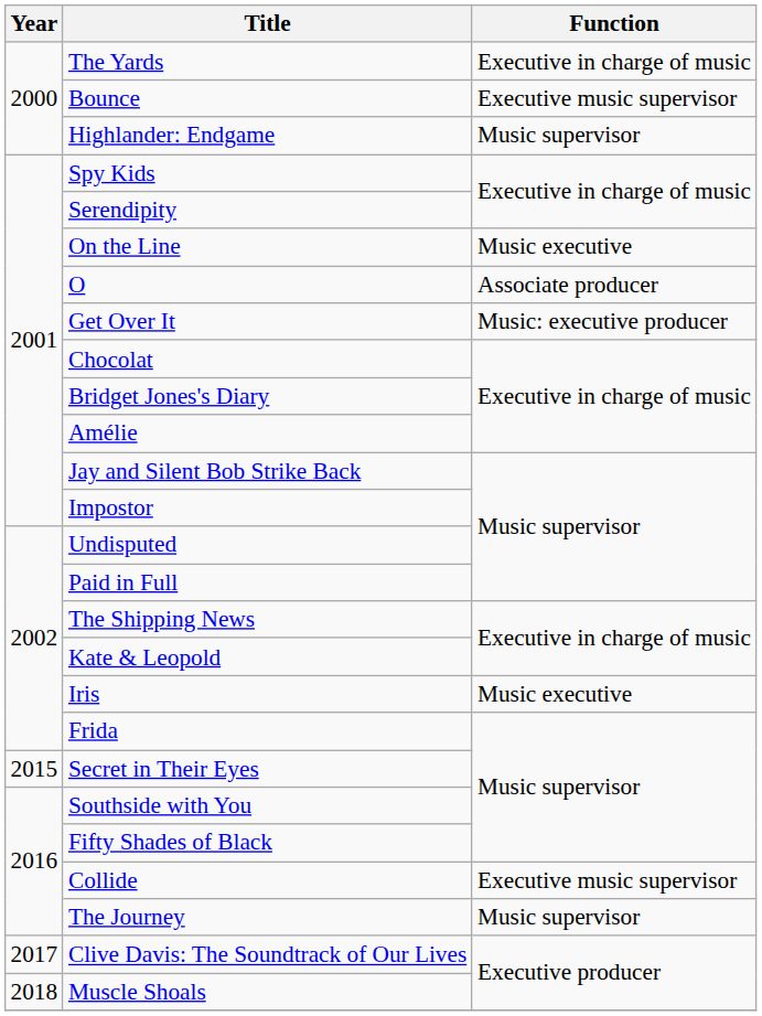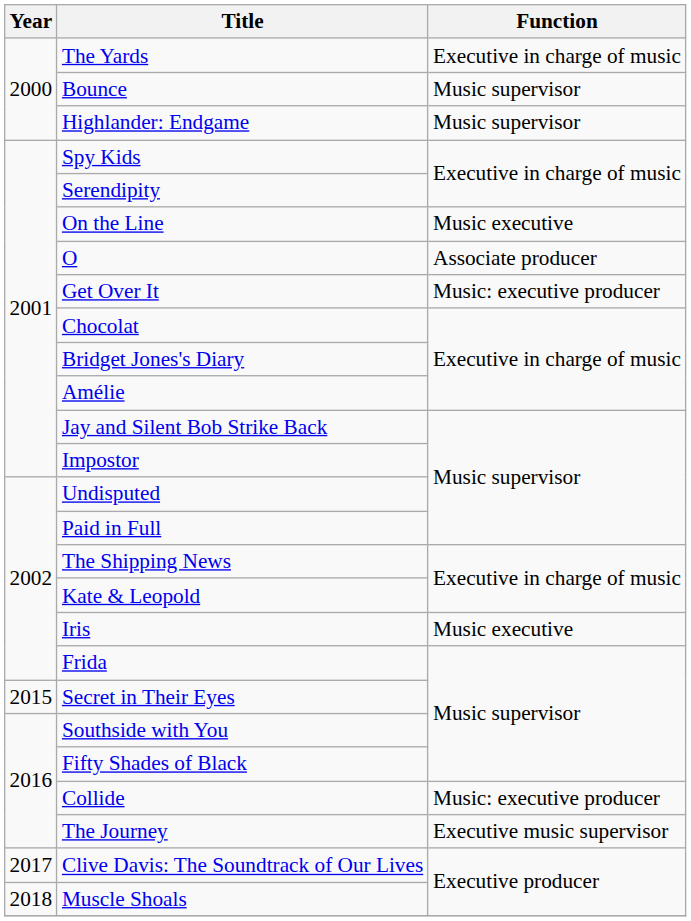Bounce | Function: Executive music supervisor -> Music supervisor
Collide | Function: Executive music supervisor -> Music: executive producer
The Journey | Function: Music supervisor -> Executive music supervisor
